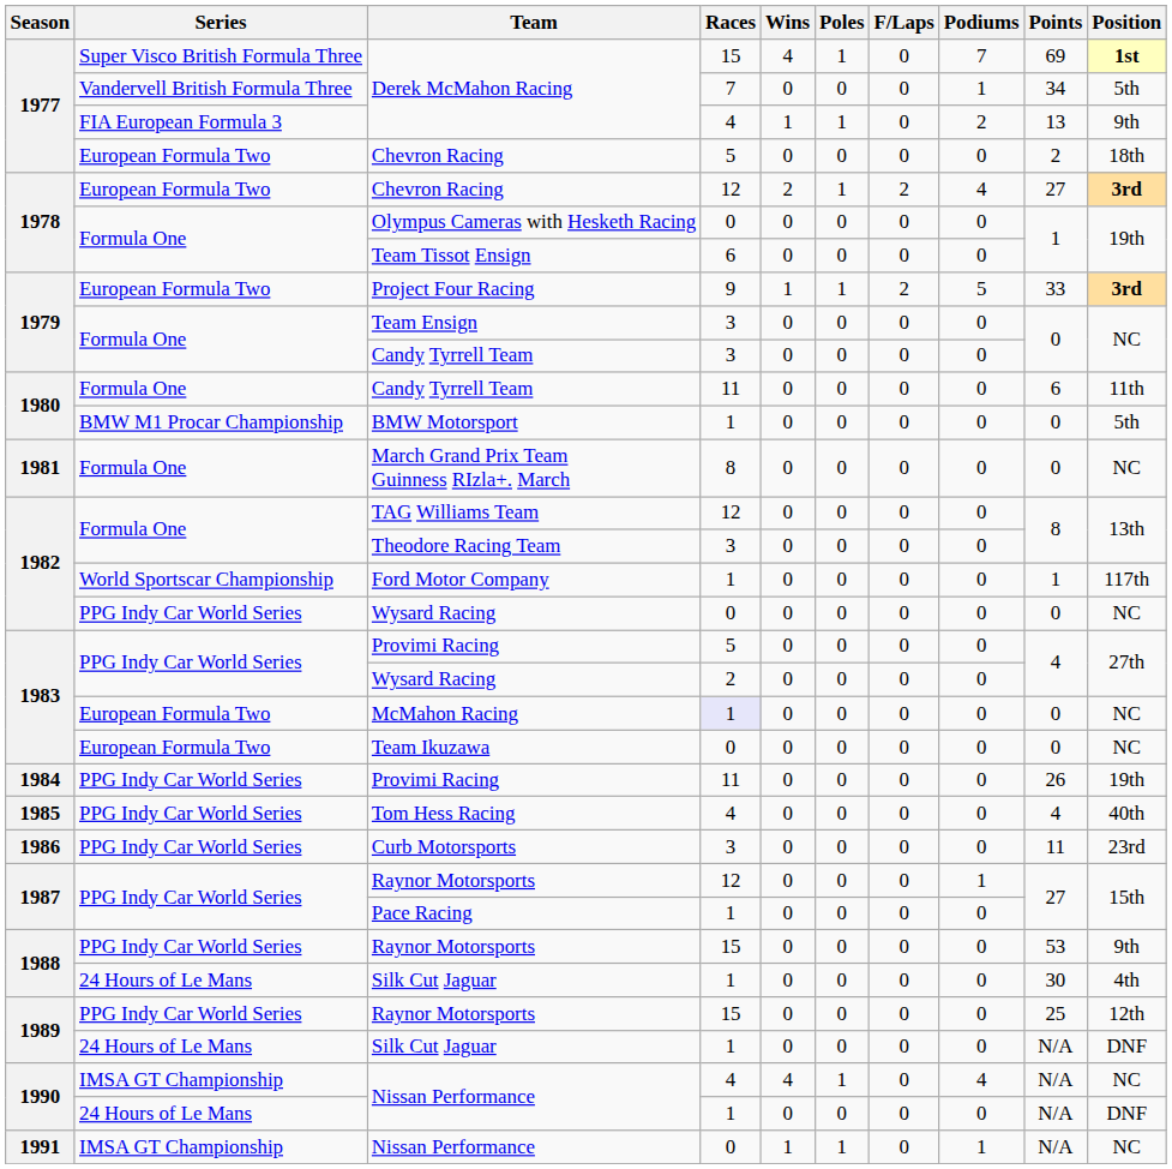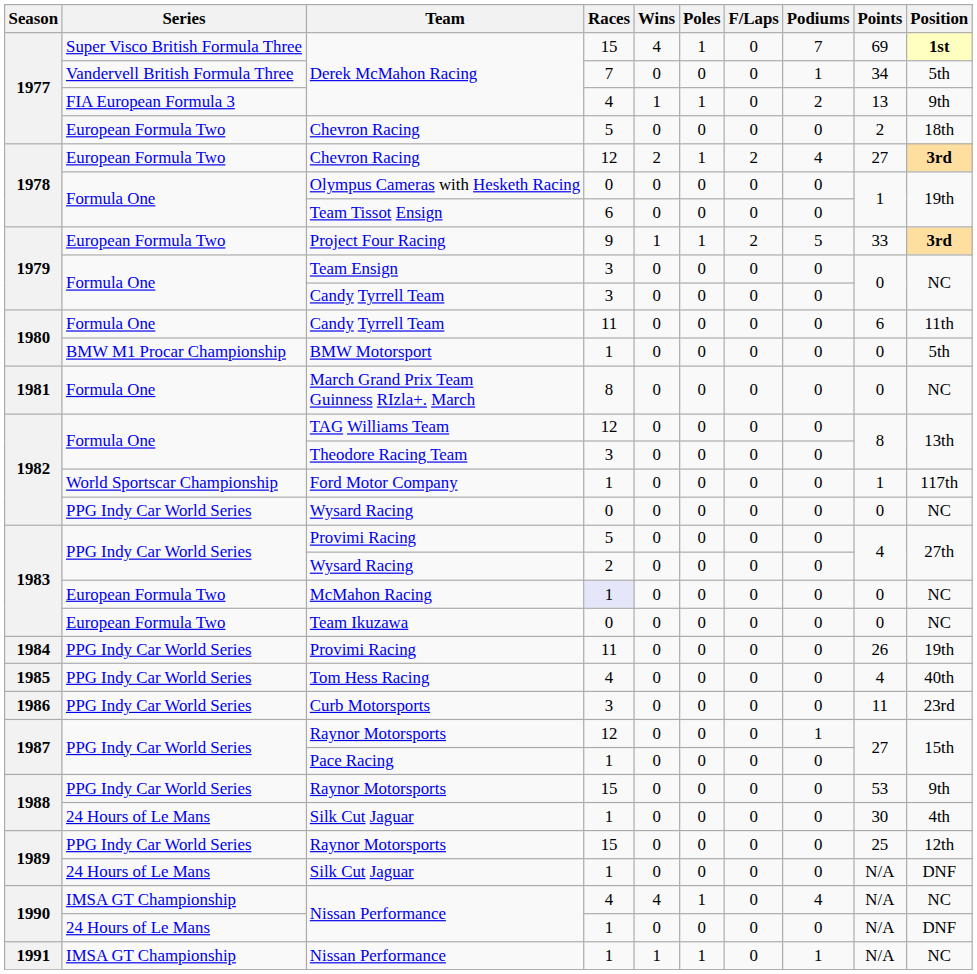1991 / Nissan Performance | Races: 0 -> 1
